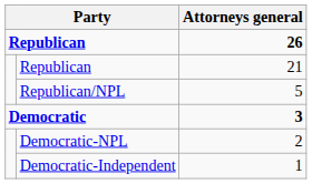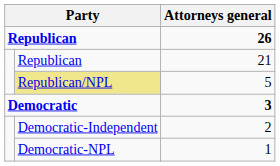5 | column 2: no background -> khaki background
2 | column 2: Democratic-NPL -> Democratic-Independent
1 | column 2: Democratic-Independent -> Democratic-NPL
